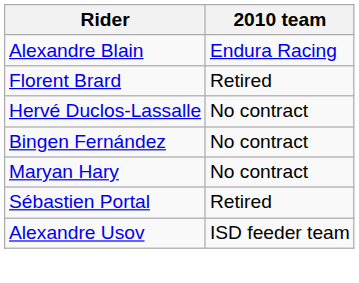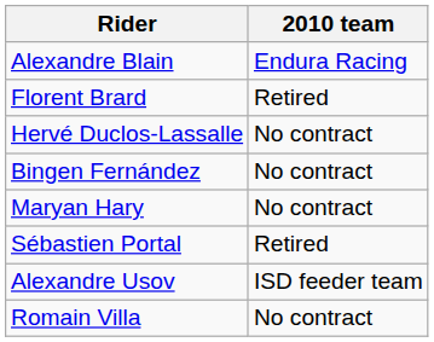+ row: Romain Villa | No contract
